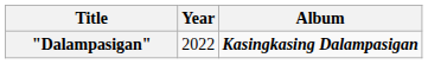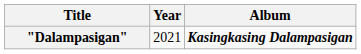"Dalampasigan" | Year: 2022 -> 2021
